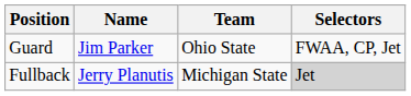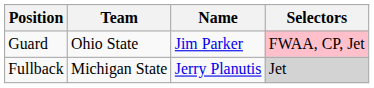columns swapped: Name <-> Team
Guard | Selectors: no background -> pink background
